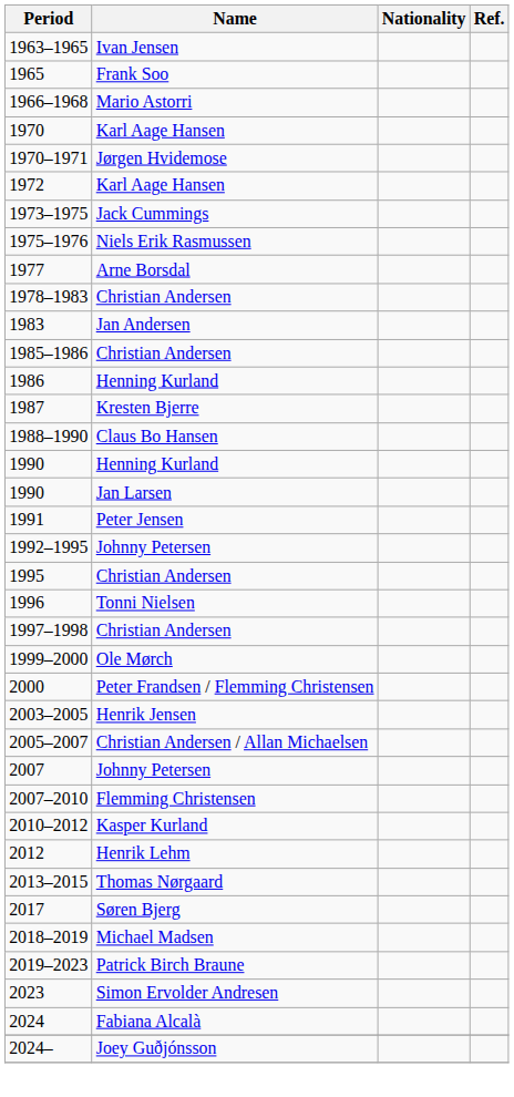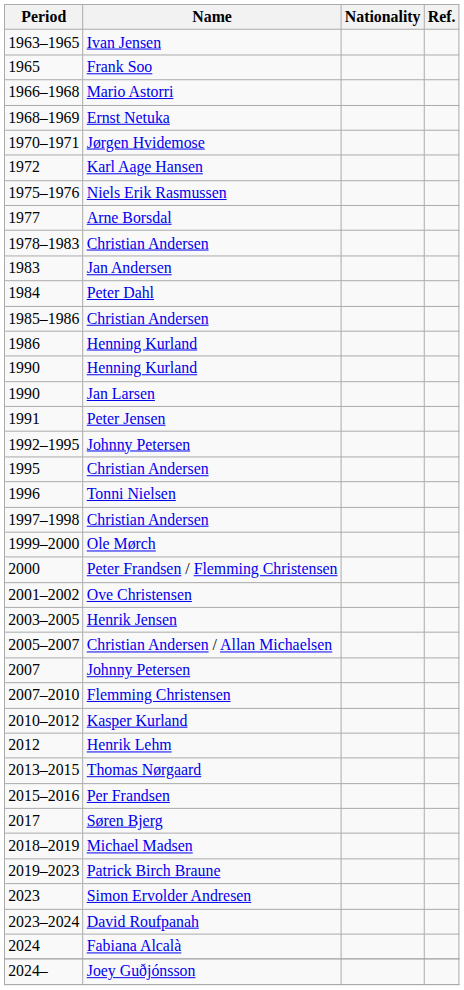+ row: 1968–1969 | Ernst Netuka
- row: 1970 | Karl Aage Hansen
- row: 1973–1975 | Jack Cummings
+ row: 1984 | Peter Dahl
- row: 1987 | Kresten Bjerre
- row: 1988–1990 | Claus Bo Hansen
+ row: 2001–2002 | Ove Christensen
+ row: 2015–2016 | Per Frandsen
+ row: 2023–2024 | David Roufpanah
